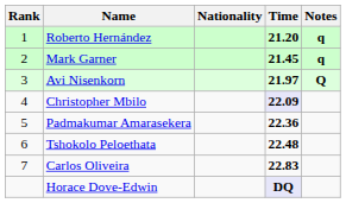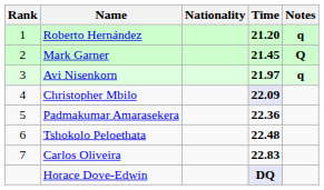Mark Garner | Notes: q -> Q
Avi Nisenkorn | Notes: Q -> q
